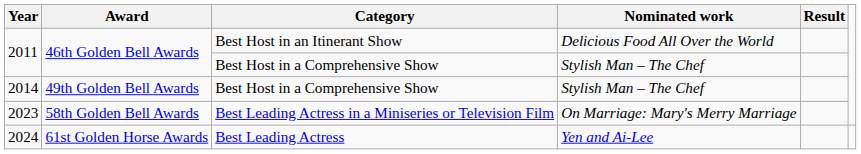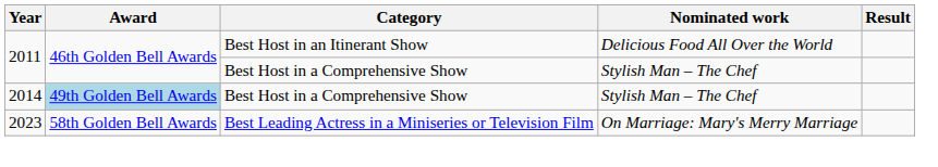2014 | Award: no background -> lightblue background
- row: 2024 | 61st Golden Horse Awards | Best Leading Actress | Yen and Ai-Lee
